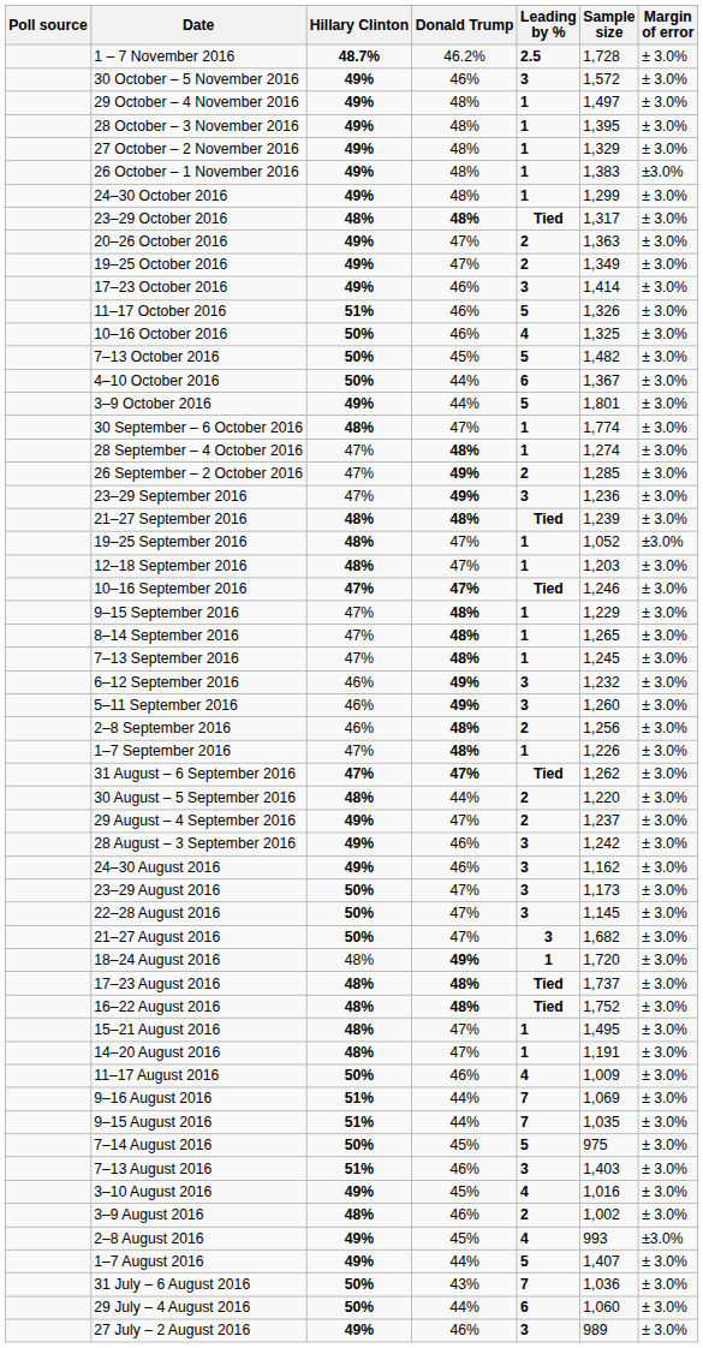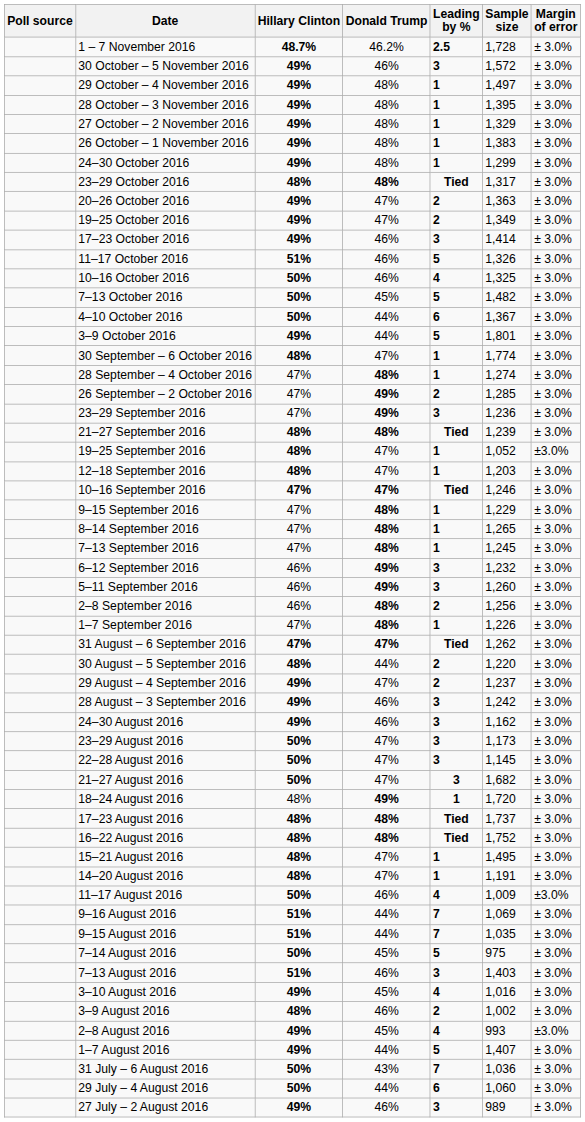26 October – 1 November 2016 | Margin of error: ±3.0% -> ± 3.0%
11–17 August 2016 | Margin of error: ± 3.0% -> ±3.0%
